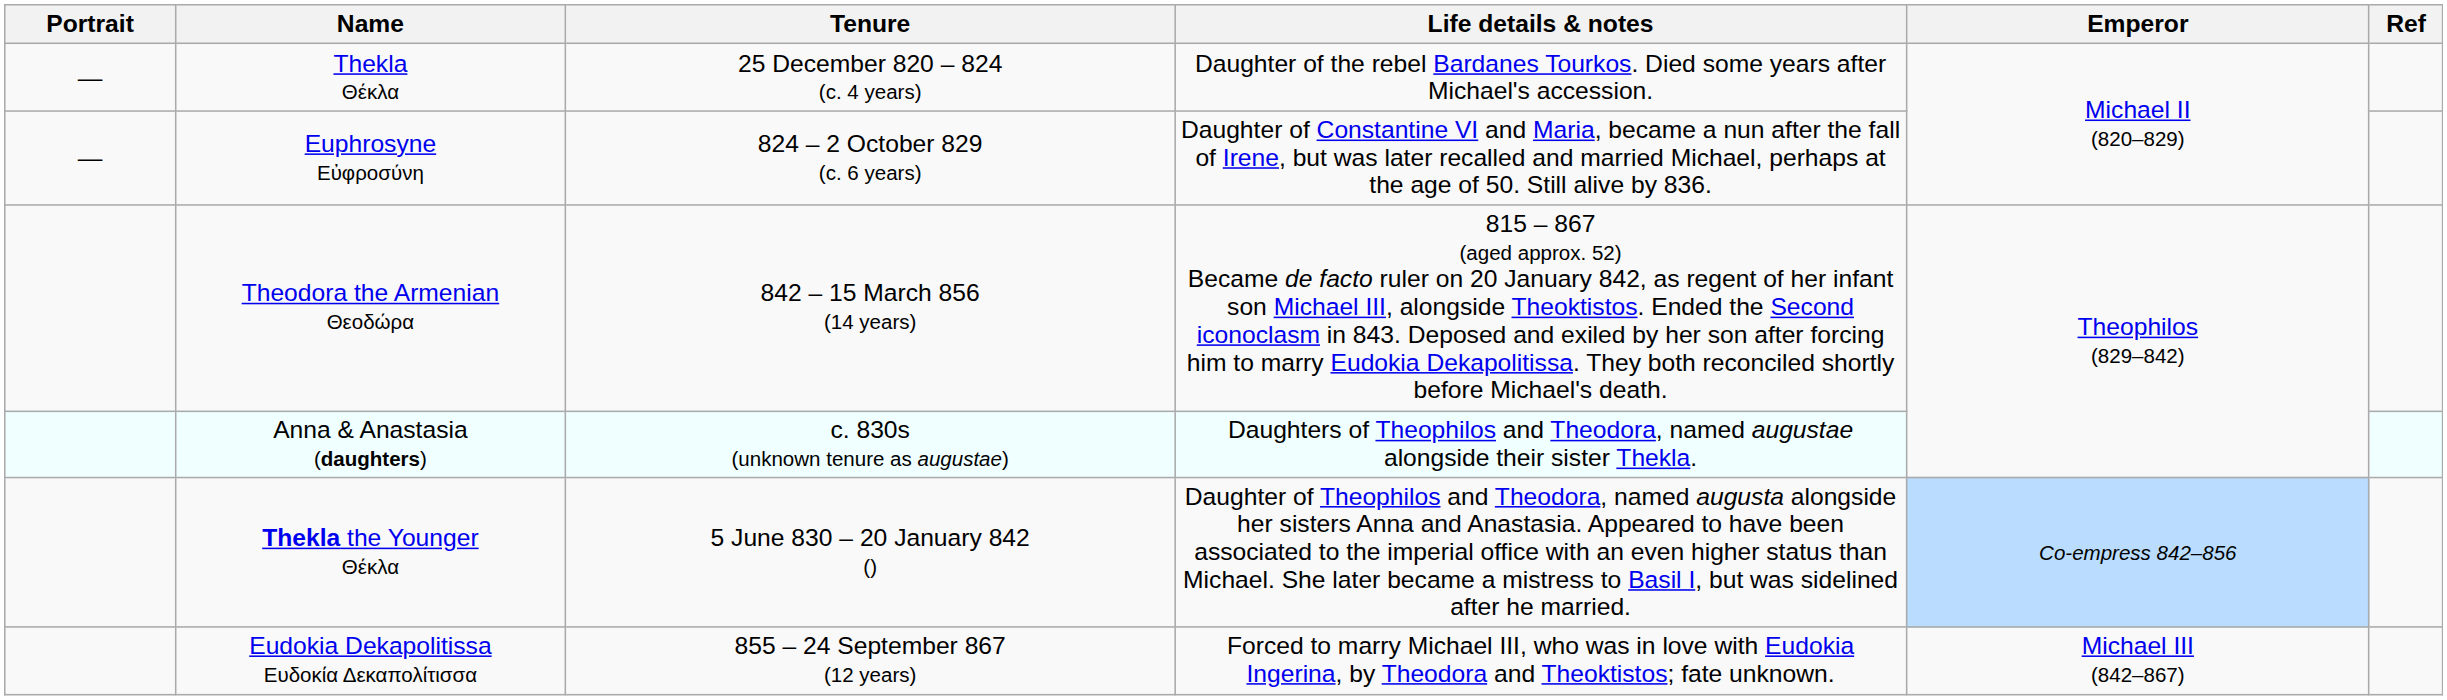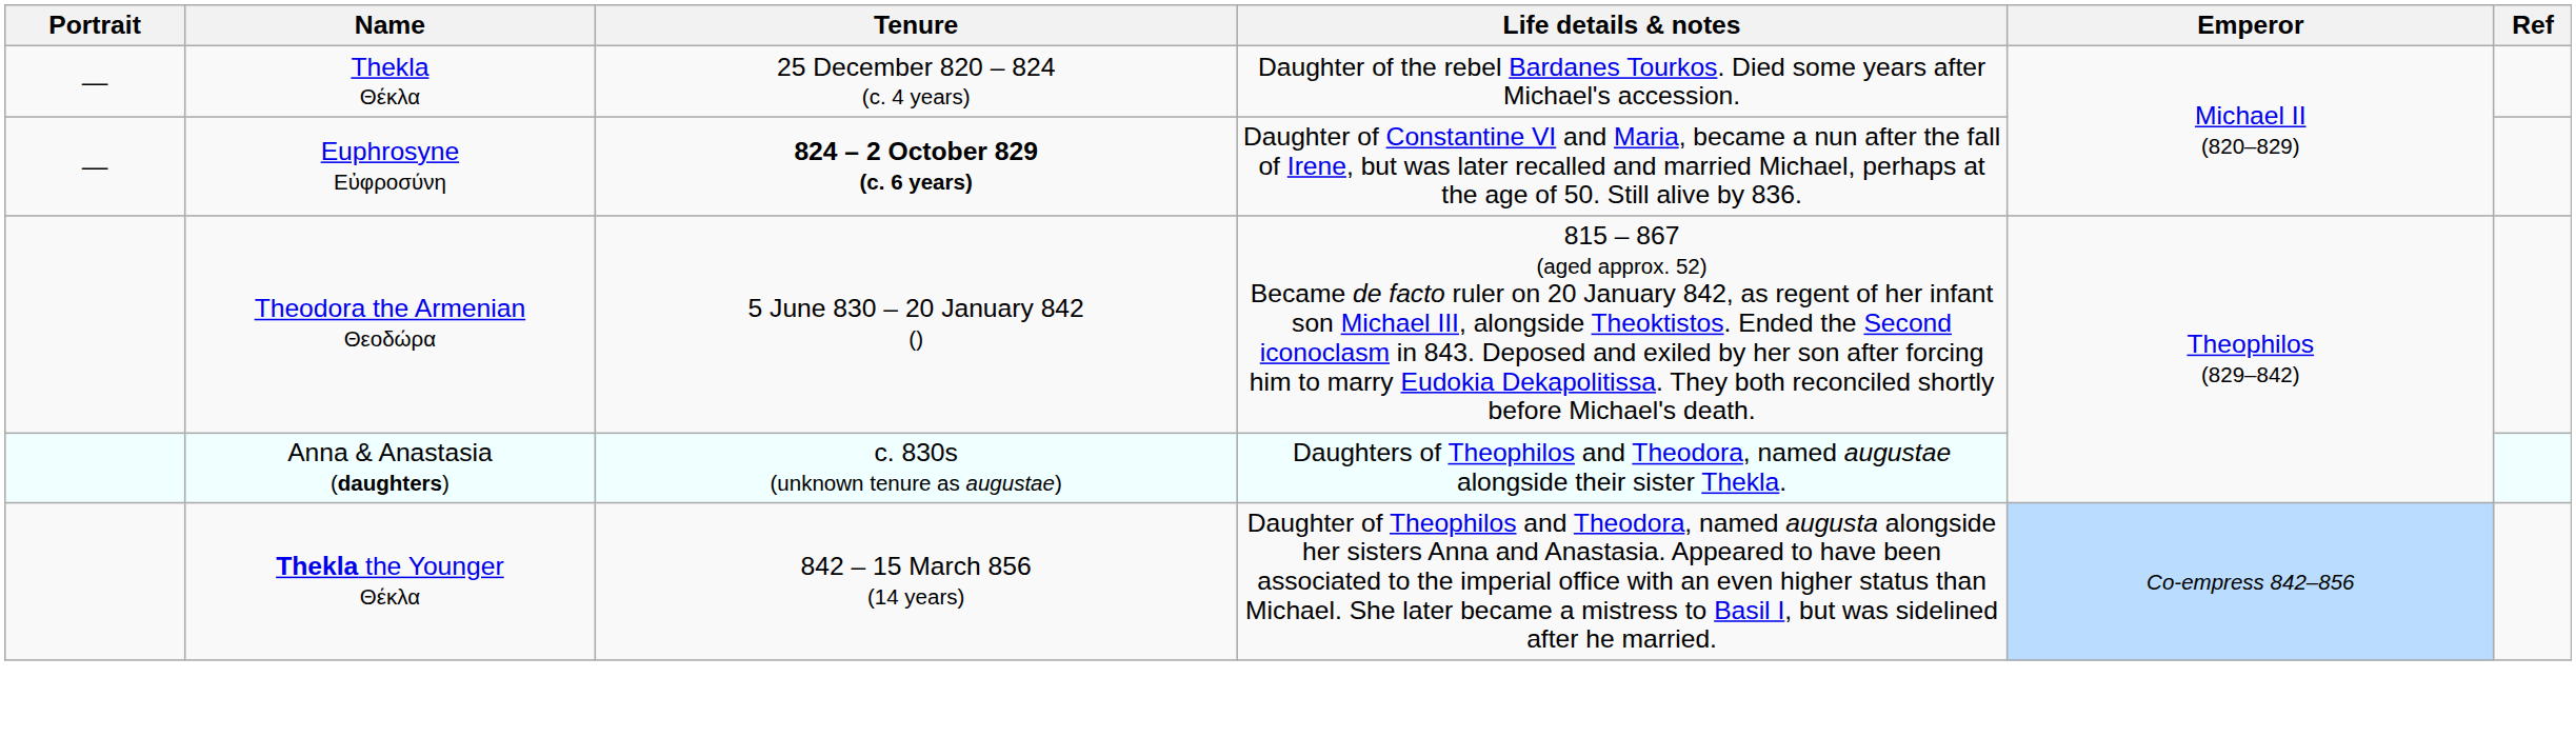Euphrosyne Εὐφροσύνη | Tenure: normal -> bold
Theodora the Armenian Θεοδώρα | Tenure: 842 – 15 March 856 (14 years) -> 5 June 830 – 20 January 842 ()
Thekla the Younger Θέκλα | Tenure: 5 June 830 – 20 January 842 () -> 842 – 15 March 856 (14 years)
- row: Eudokia Dekapolitissa Ευδοκία Δεκαπολίτισσα | 855 – 24 September 867 (12 years) | Forced to marry Michael III, who was in love with Eudokia Ingerina, by Theodora and Theoktistos; fate unknown. | Michael III (842–867)
